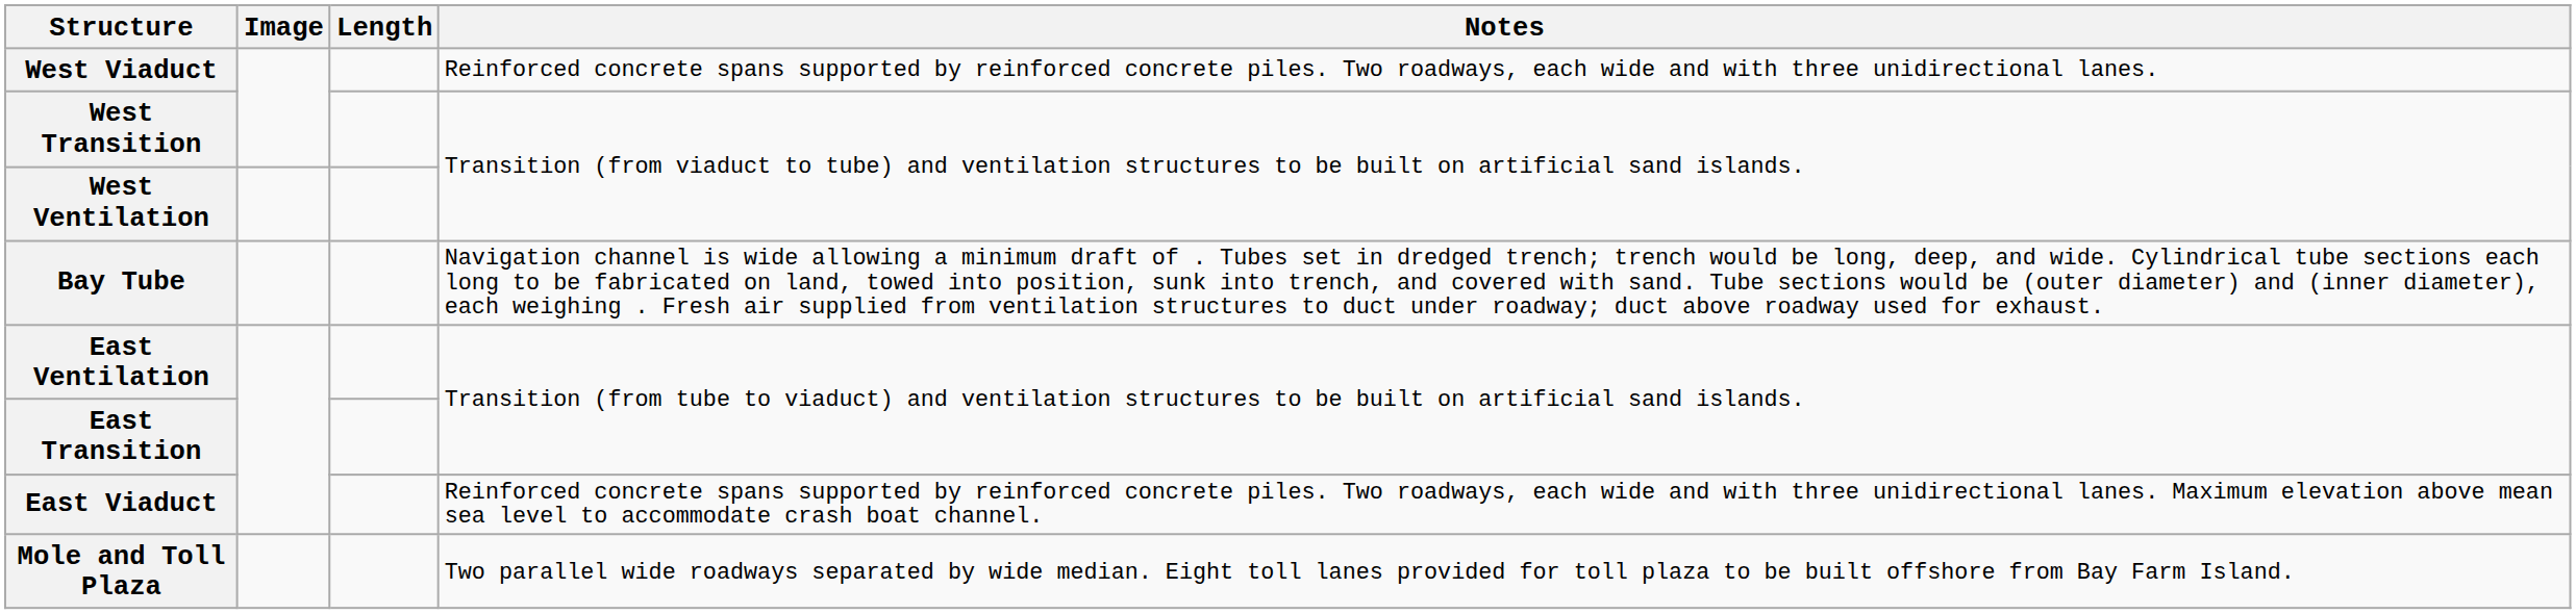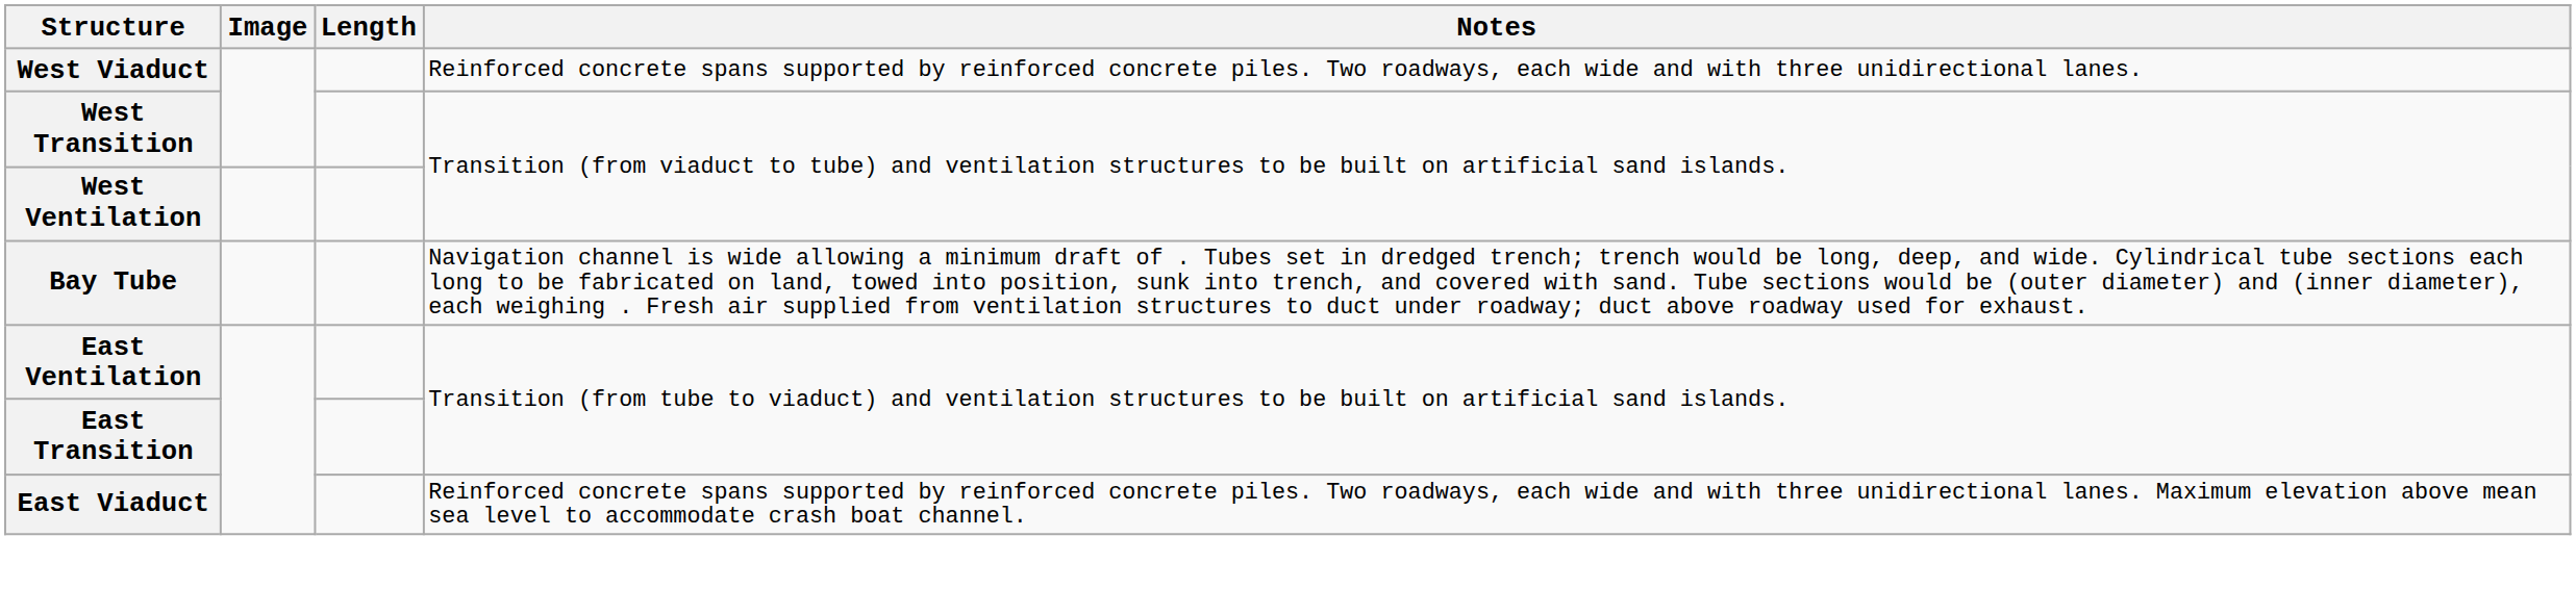- row: Mole and Toll Plaza | Two parallel wide roadways separated by wide median. Eight toll lanes provided for toll plaza to be built offshore from Bay Farm Island.
